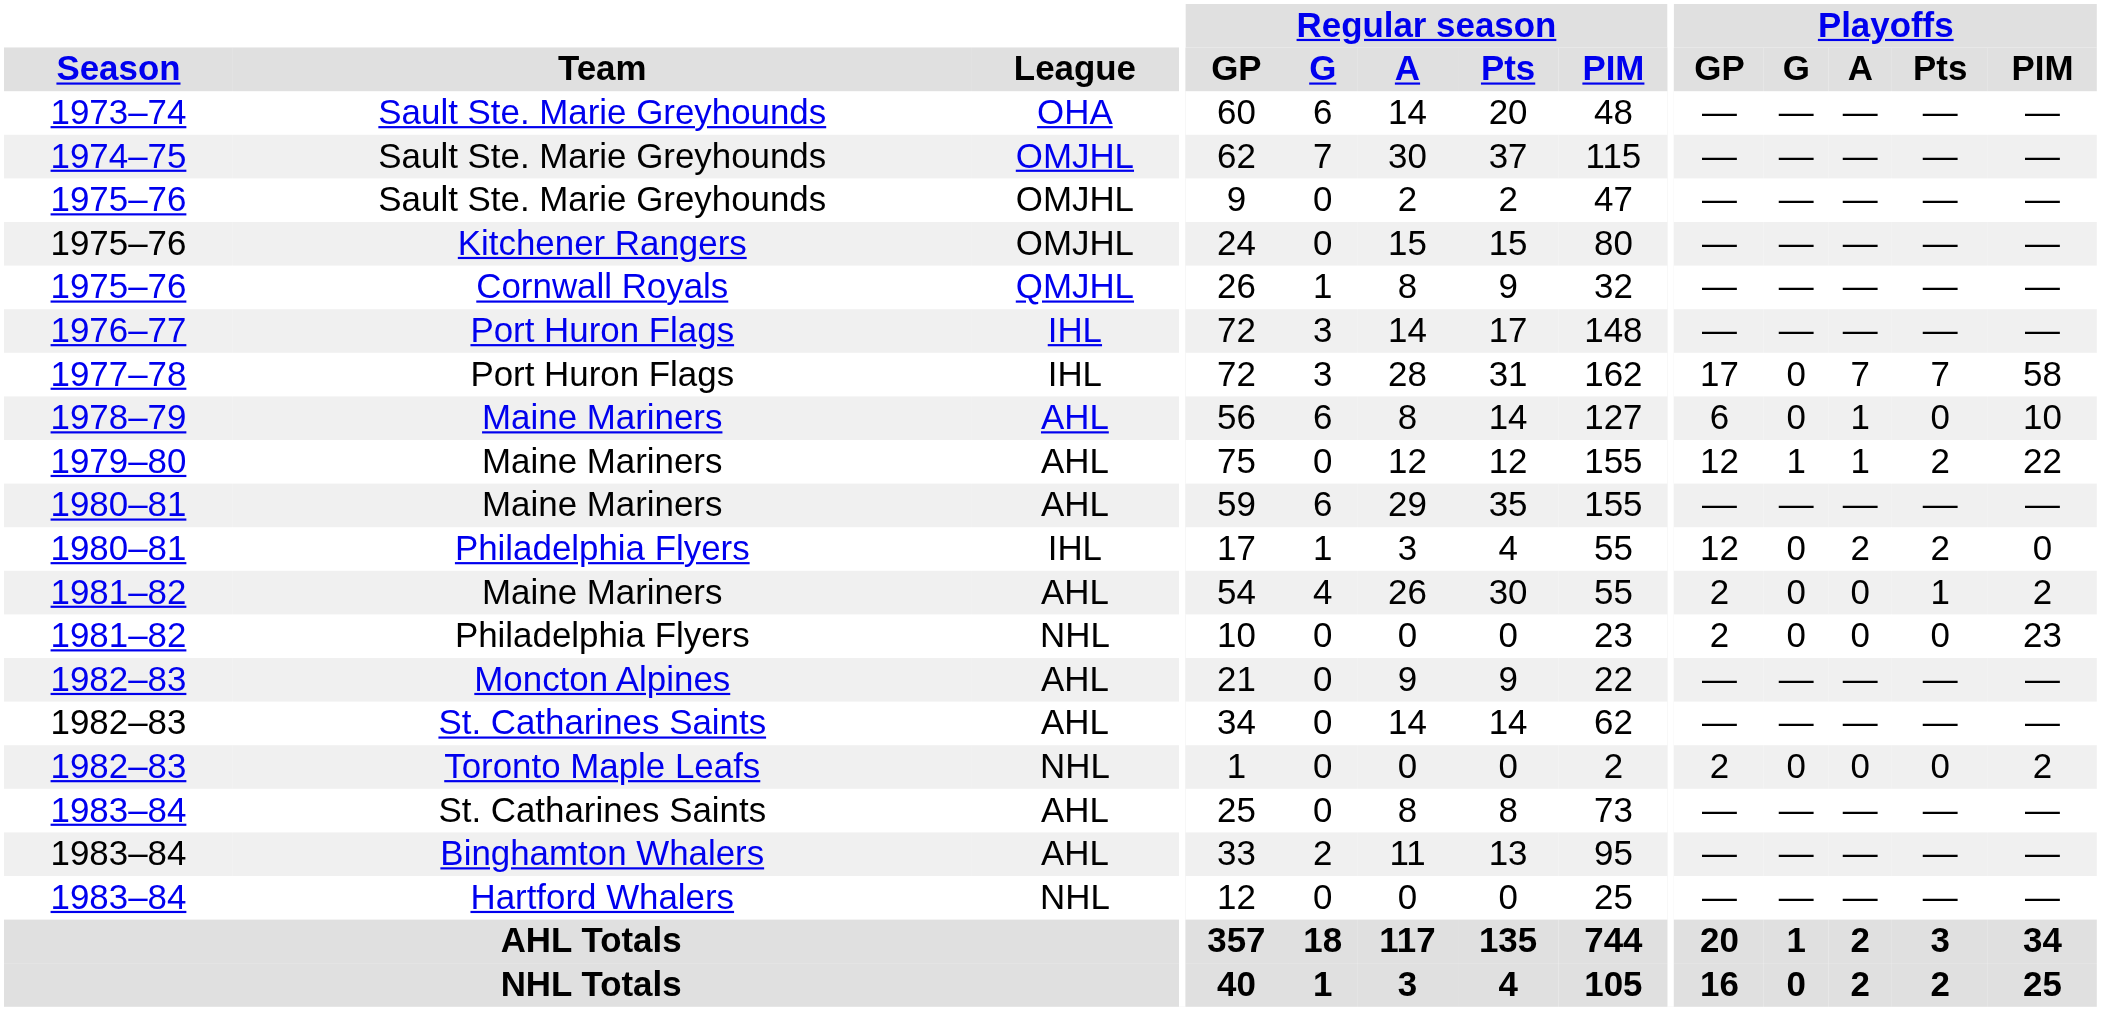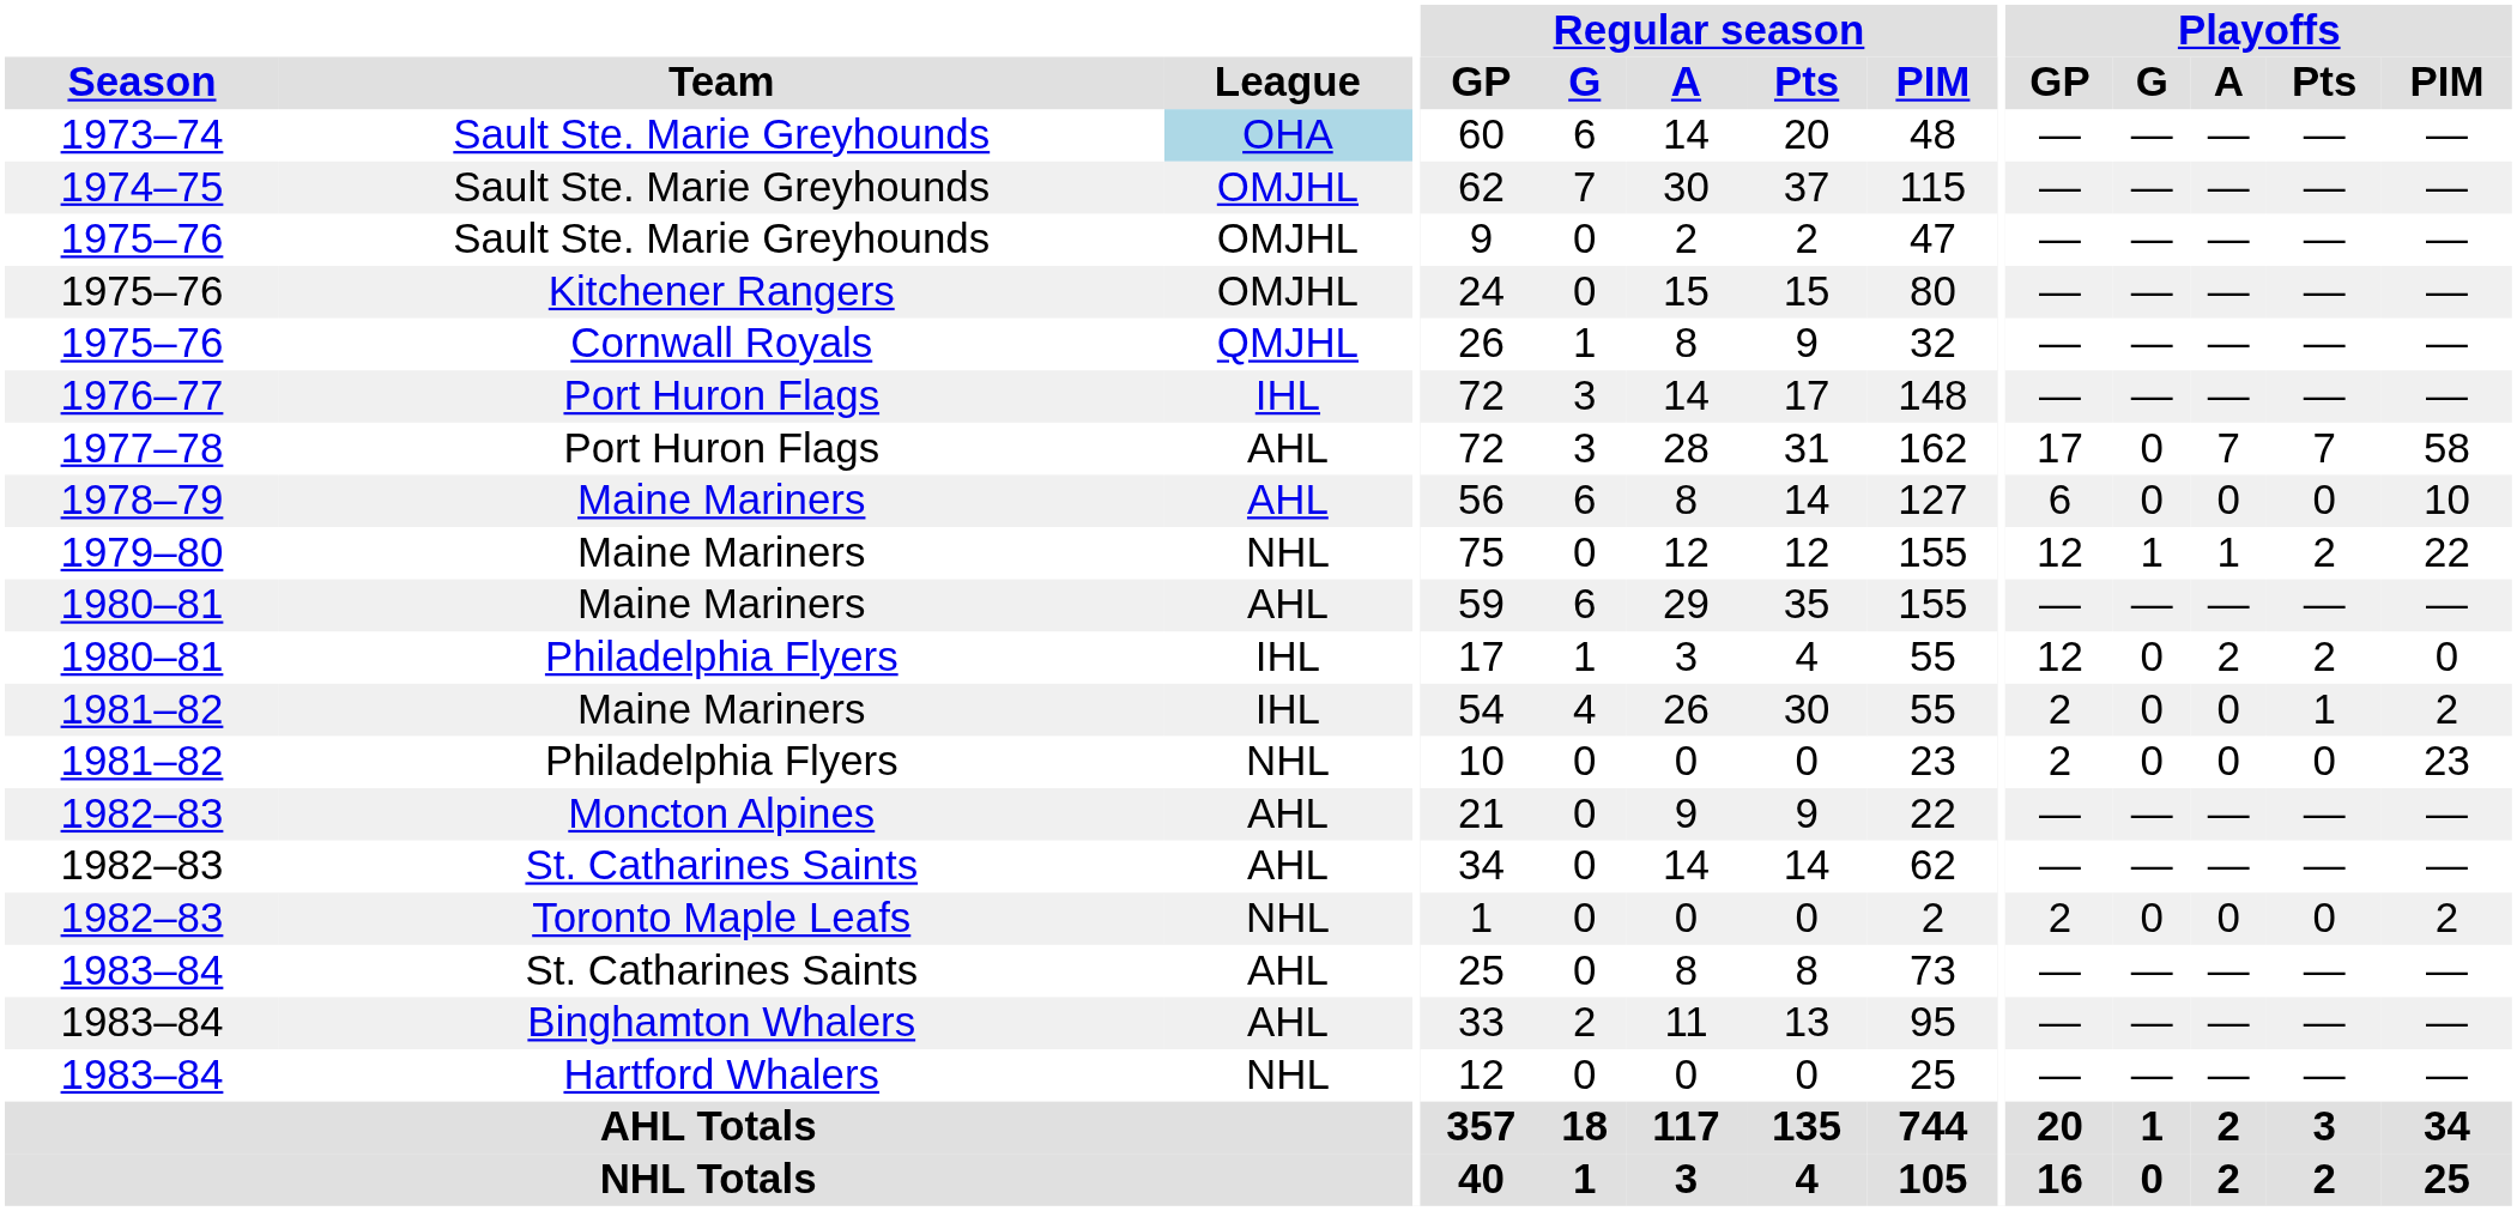1973–74 | League: no background -> lightblue background
1977–78 | League: IHL -> AHL
1978–79 | Playoffs / A: 1 -> 0
1979–80 | League: AHL -> NHL
1981–82 / Maine Mariners | League: AHL -> IHL
